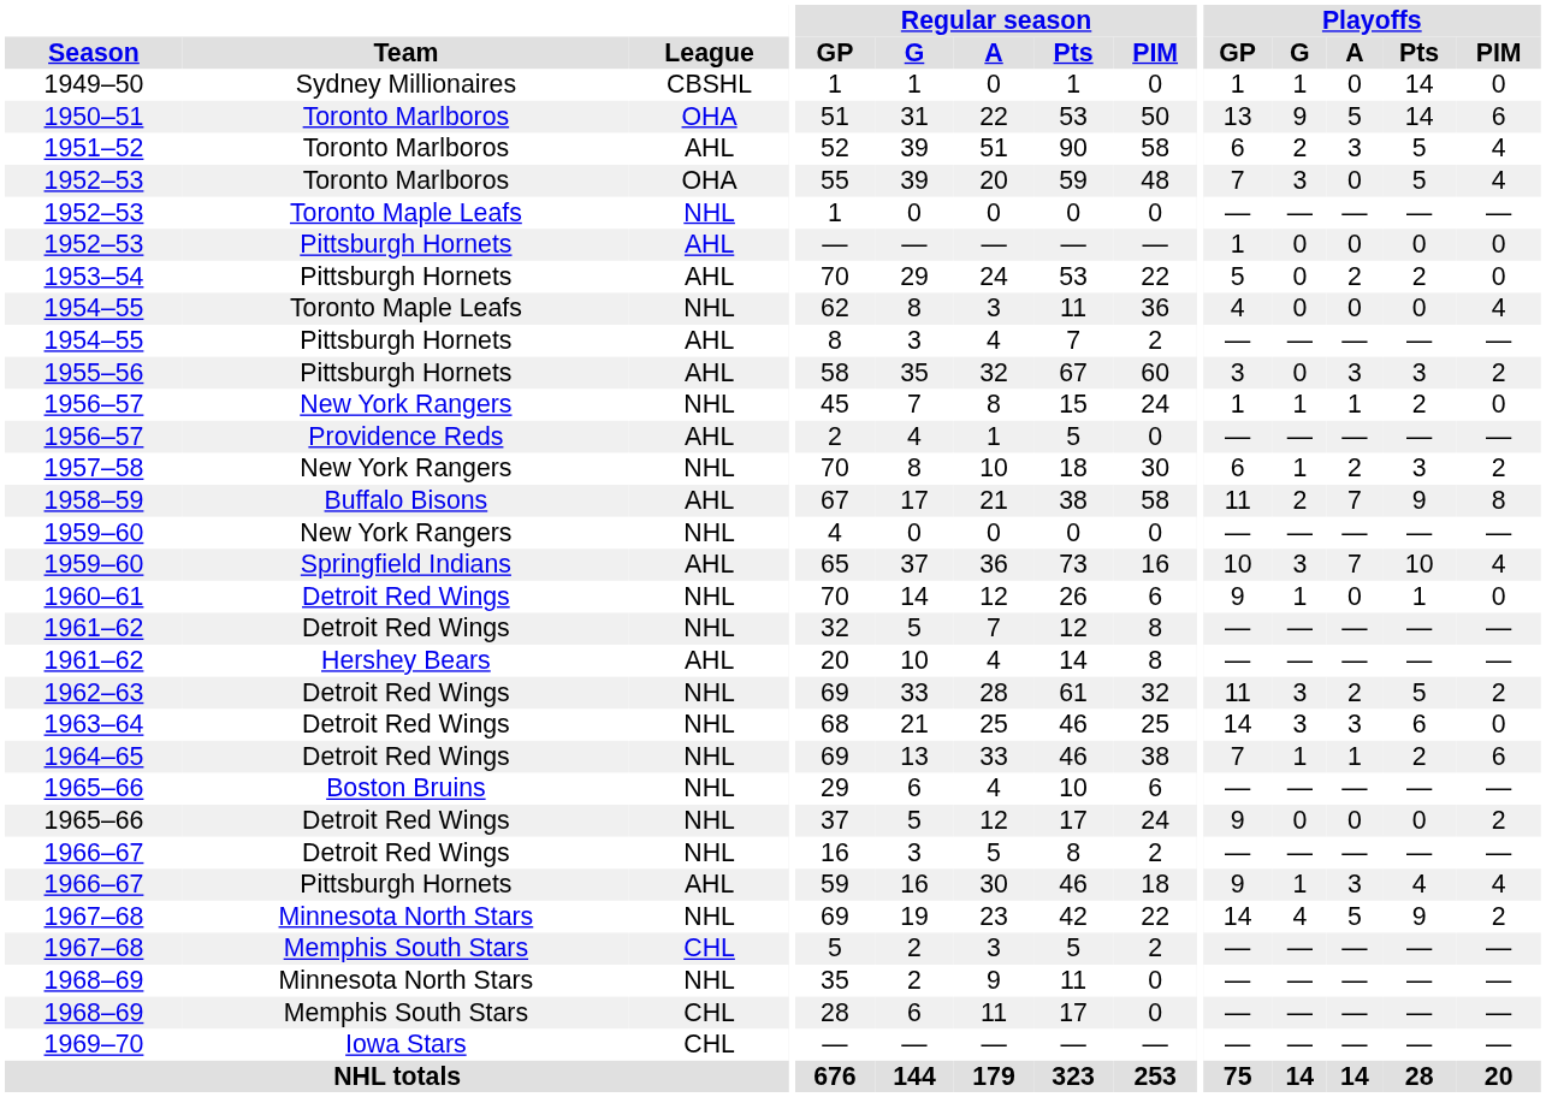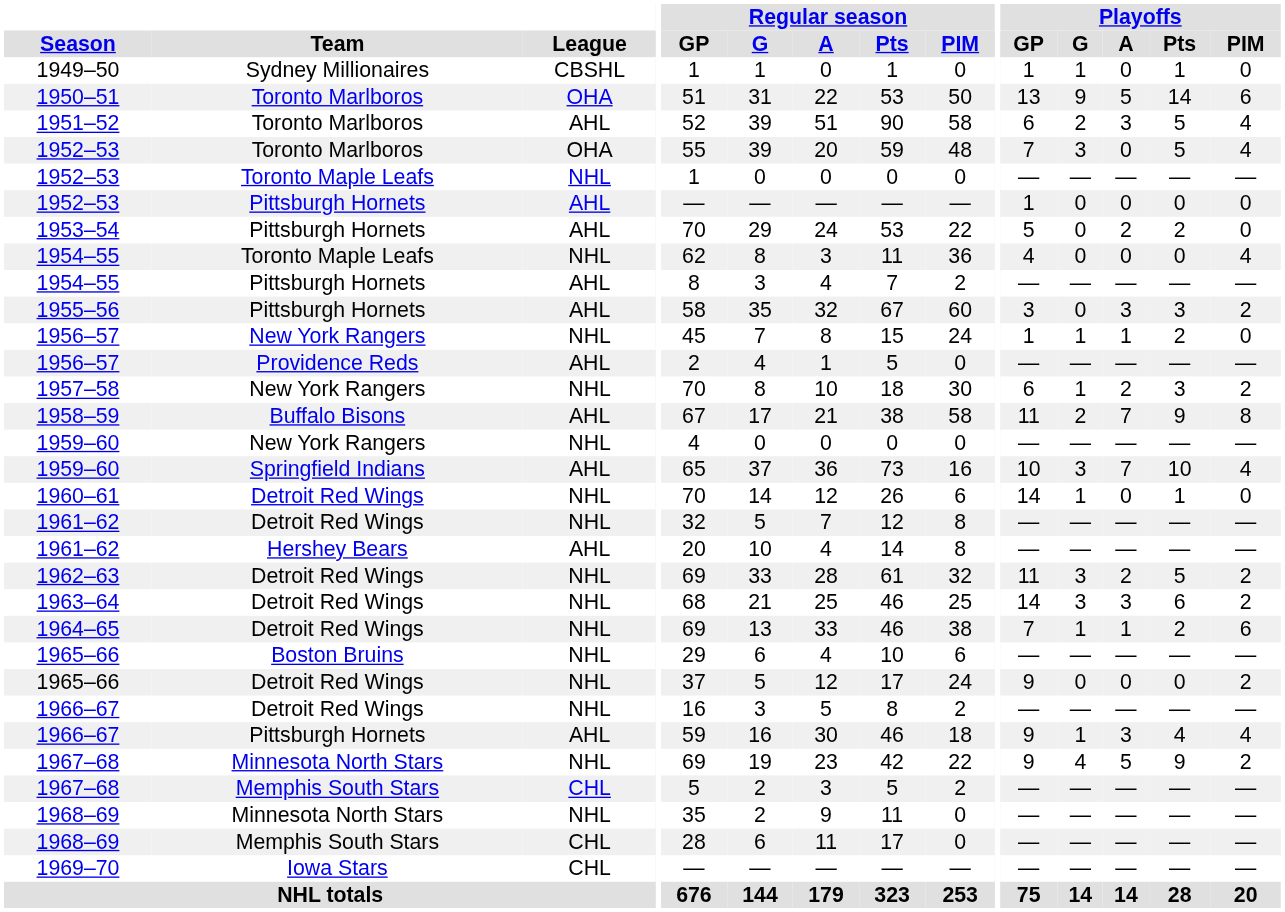1949–50 | Playoffs / Pts: 14 -> 1
1960–61 | Playoffs / GP: 9 -> 14
1963–64 | Playoffs / PIM: 0 -> 2
1967–68 / Minnesota North Stars | Playoffs / GP: 14 -> 9
